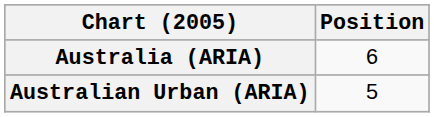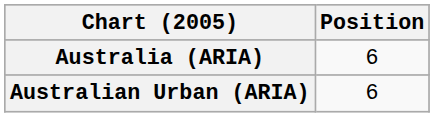Australian Urban (ARIA) | Position: 5 -> 6
